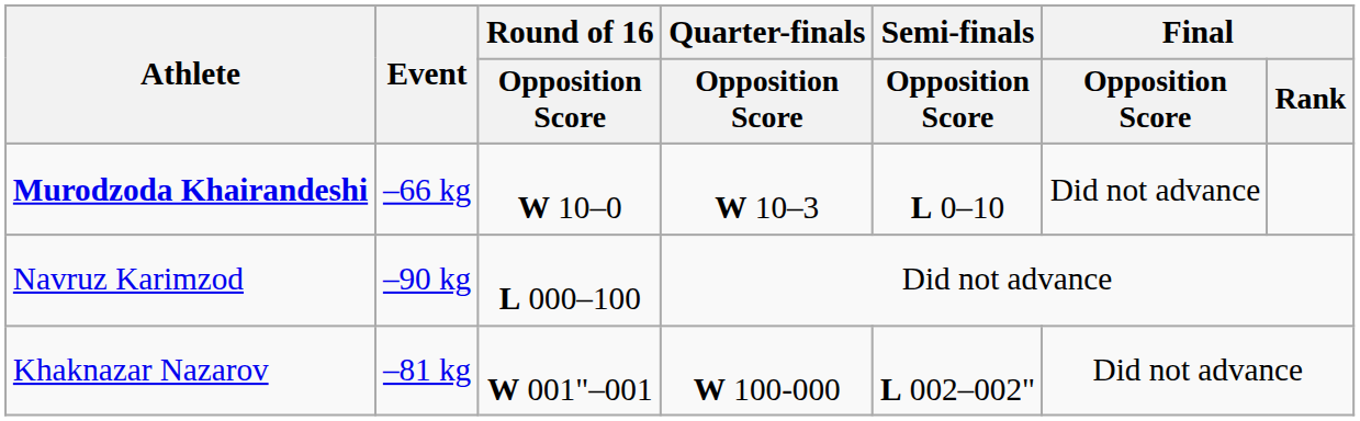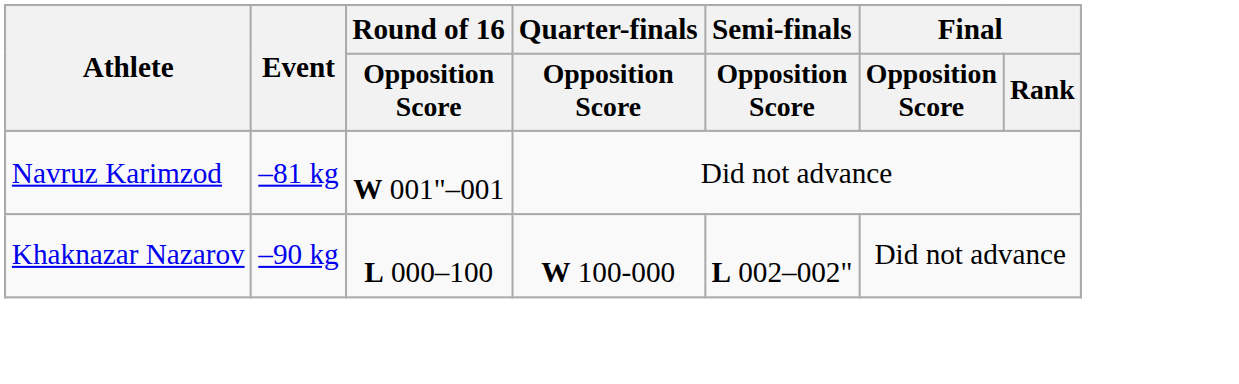- row: Murodzoda Khairandeshi | –66 kg | W 10–0 | W 10–3 | L 0–10 | Did not advance
Navruz Karimzod | Event: –90 kg -> –81 kg
Navruz Karimzod | Round of 16 / Opposition Score: L 000–100 -> W 001"–001
Khaknazar Nazarov | Event: –81 kg -> –90 kg
Khaknazar Nazarov | Round of 16 / Opposition Score: W 001"–001 -> L 000–100
